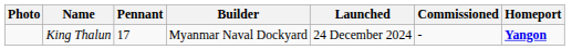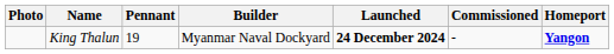King Thalun | Pennant: 17 -> 19
King Thalun | Launched: normal -> bold
